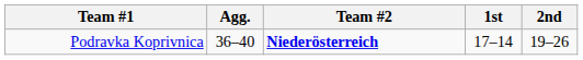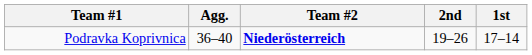columns swapped: 1st <-> 2nd
